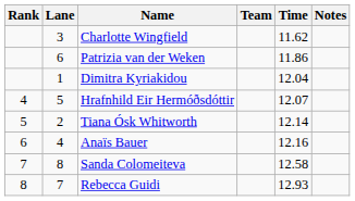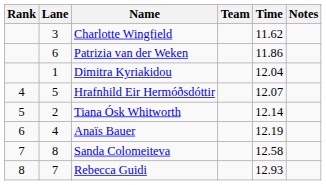Anaïs Bauer | Time: 12.16 -> 12.19
